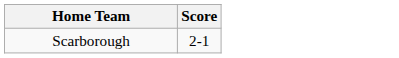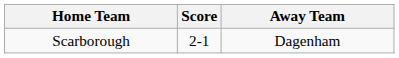+ column: Away Team | Dagenham
